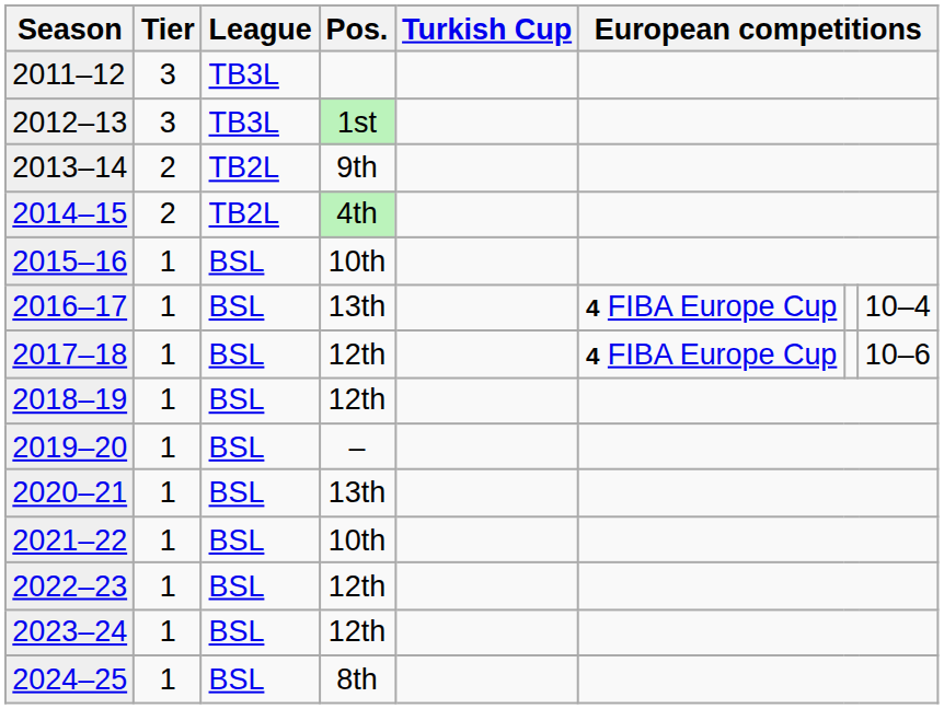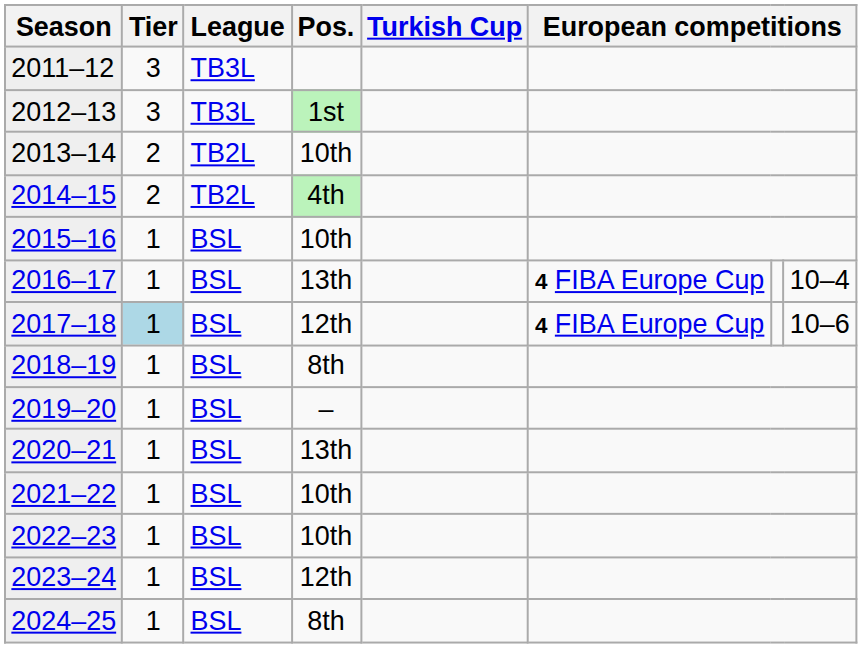2013–14 | Pos.: 9th -> 10th
2017–18 | Tier: no background -> lightblue background
2018–19 | Pos.: 12th -> 8th
2022–23 | Pos.: 12th -> 10th
